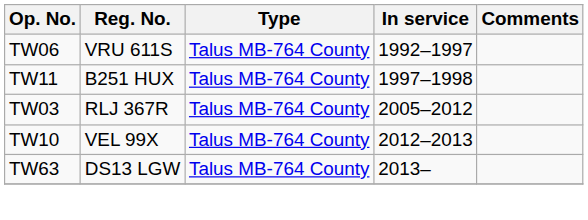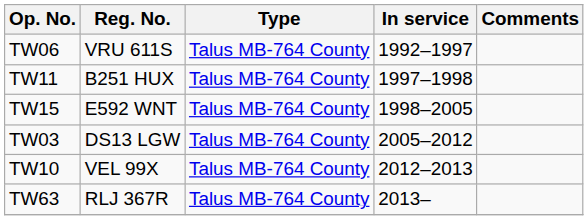+ row: TW15 | E592 WNT | Talus MB-764 County | 1998–2005
TW03 | Reg. No.: RLJ 367R -> DS13 LGW
TW63 | Reg. No.: DS13 LGW -> RLJ 367R
